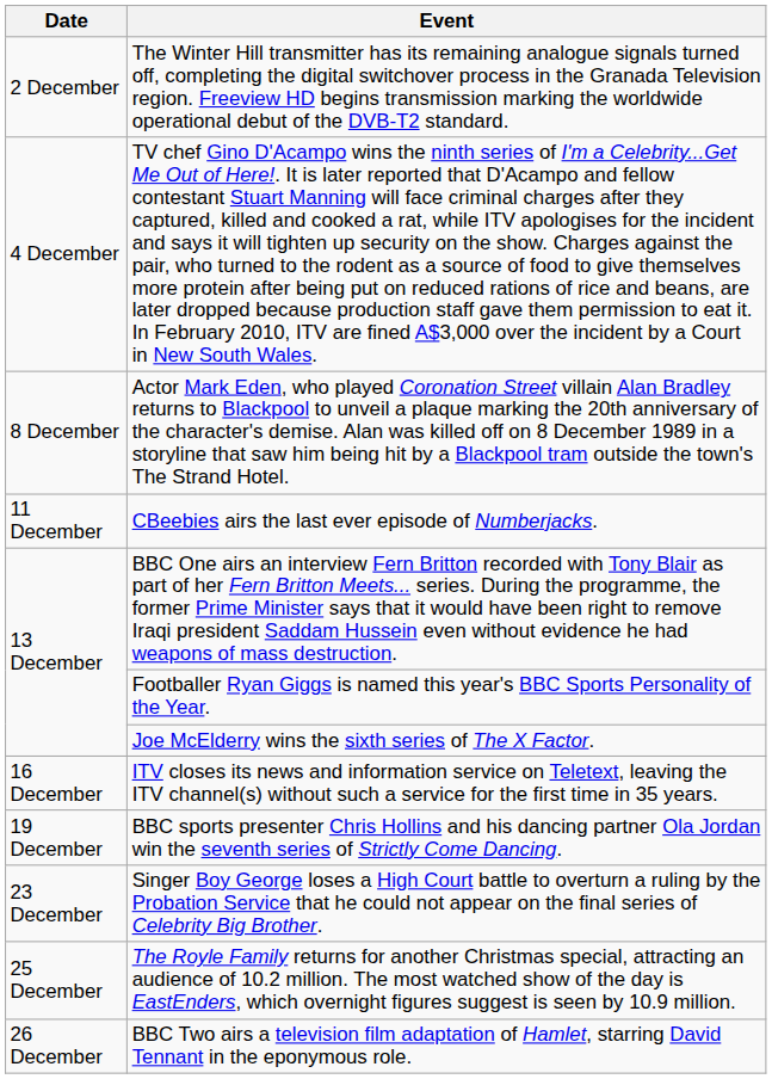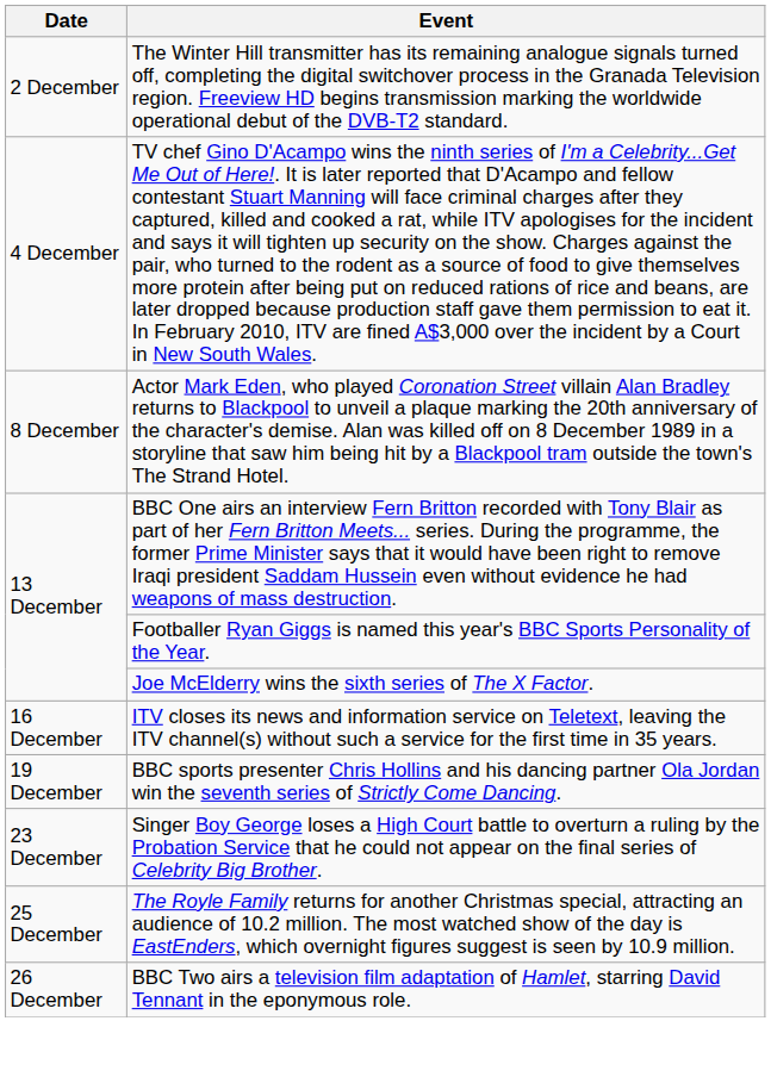- row: 11 December | CBeebies airs the last ever episode of Numberjacks.
